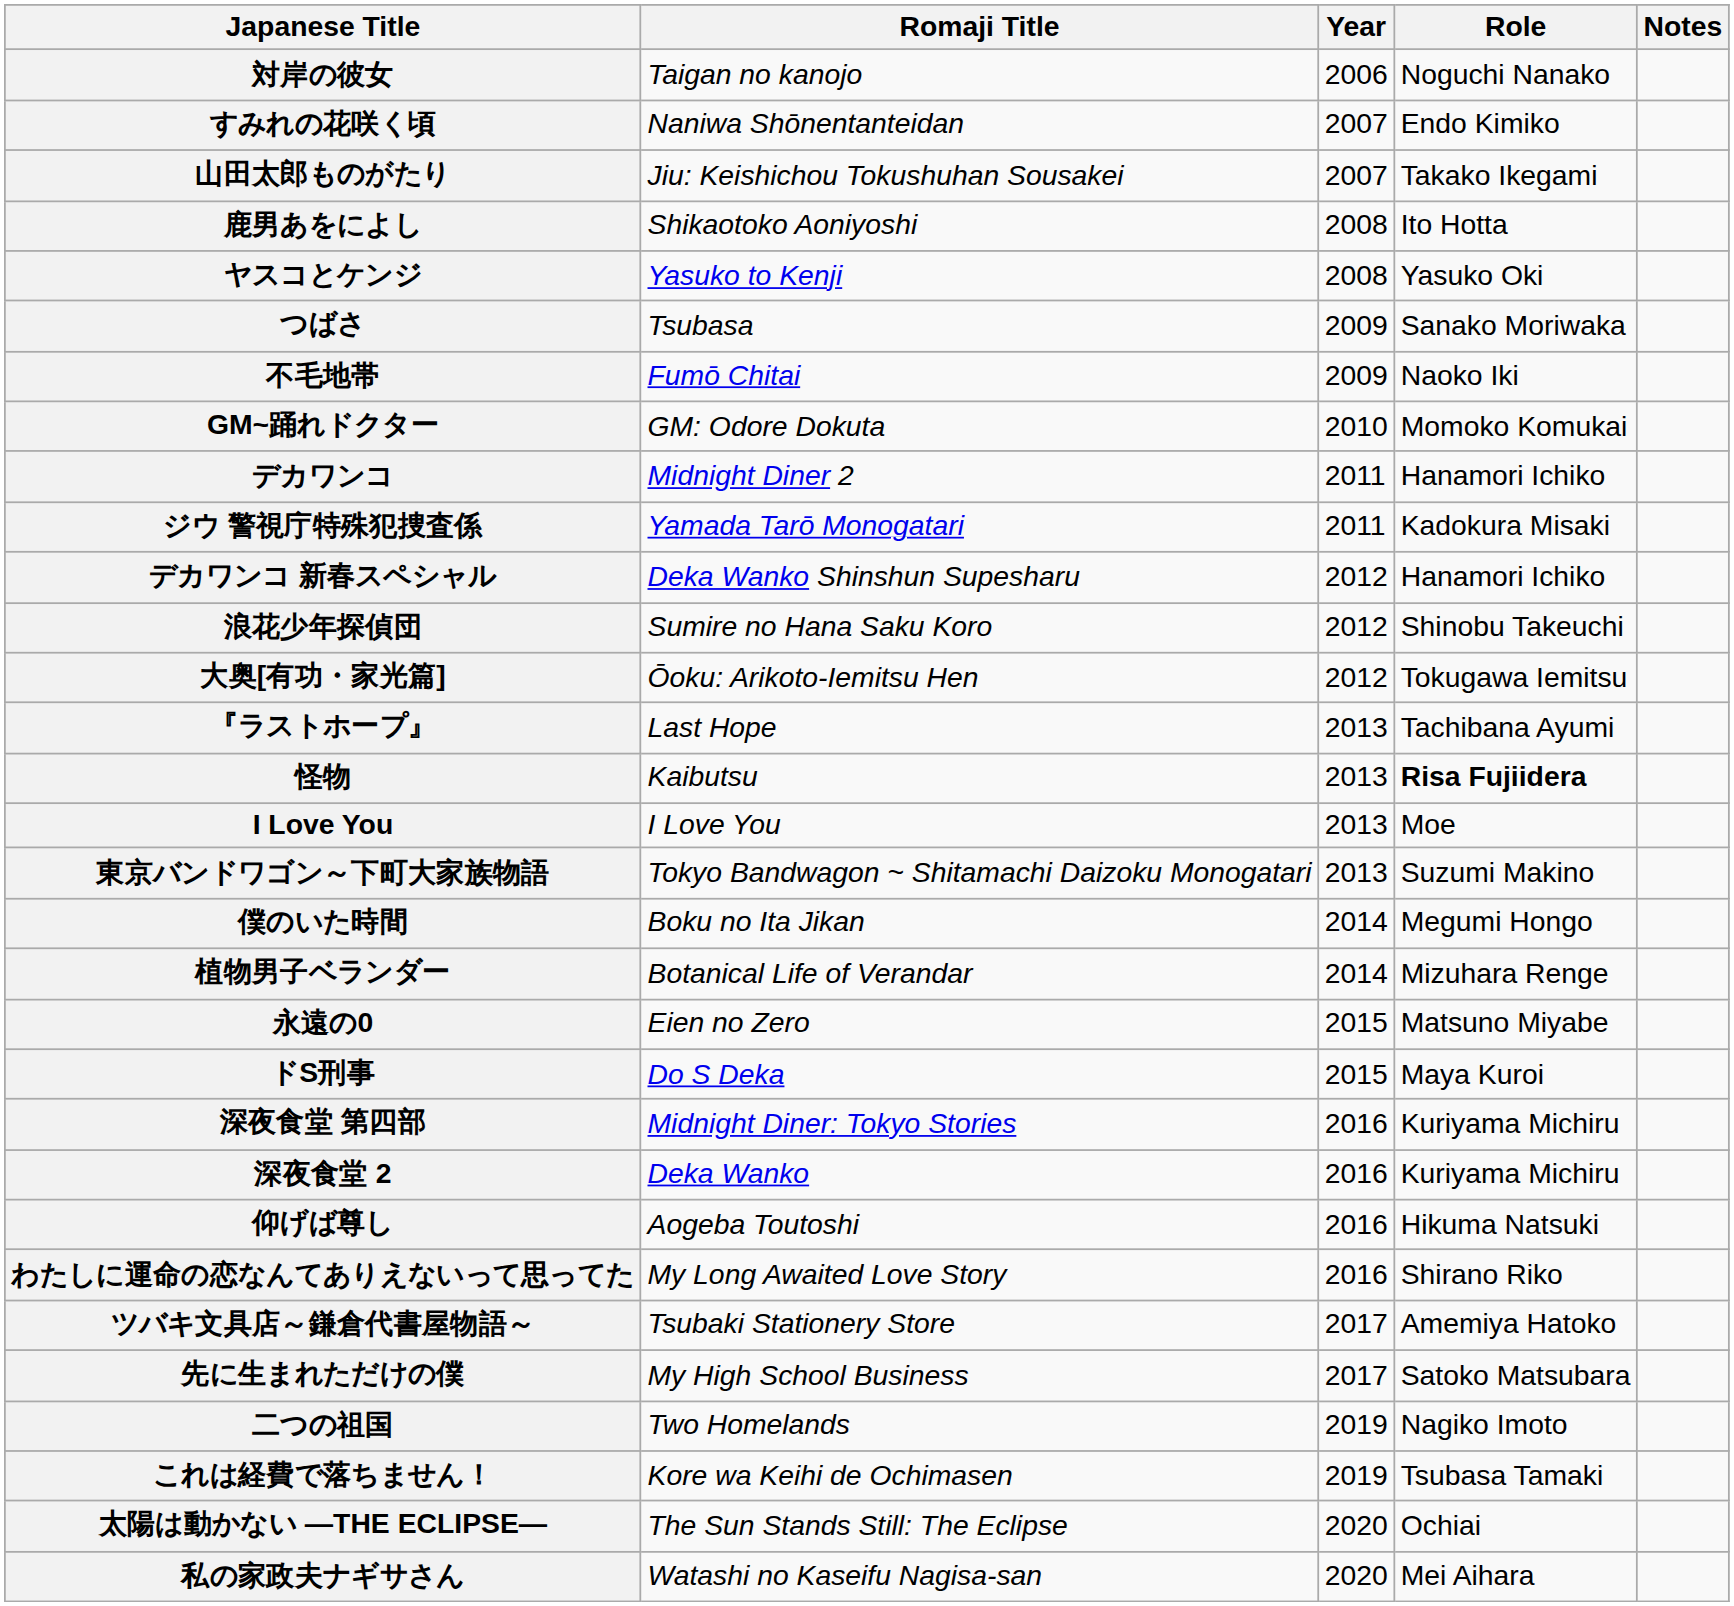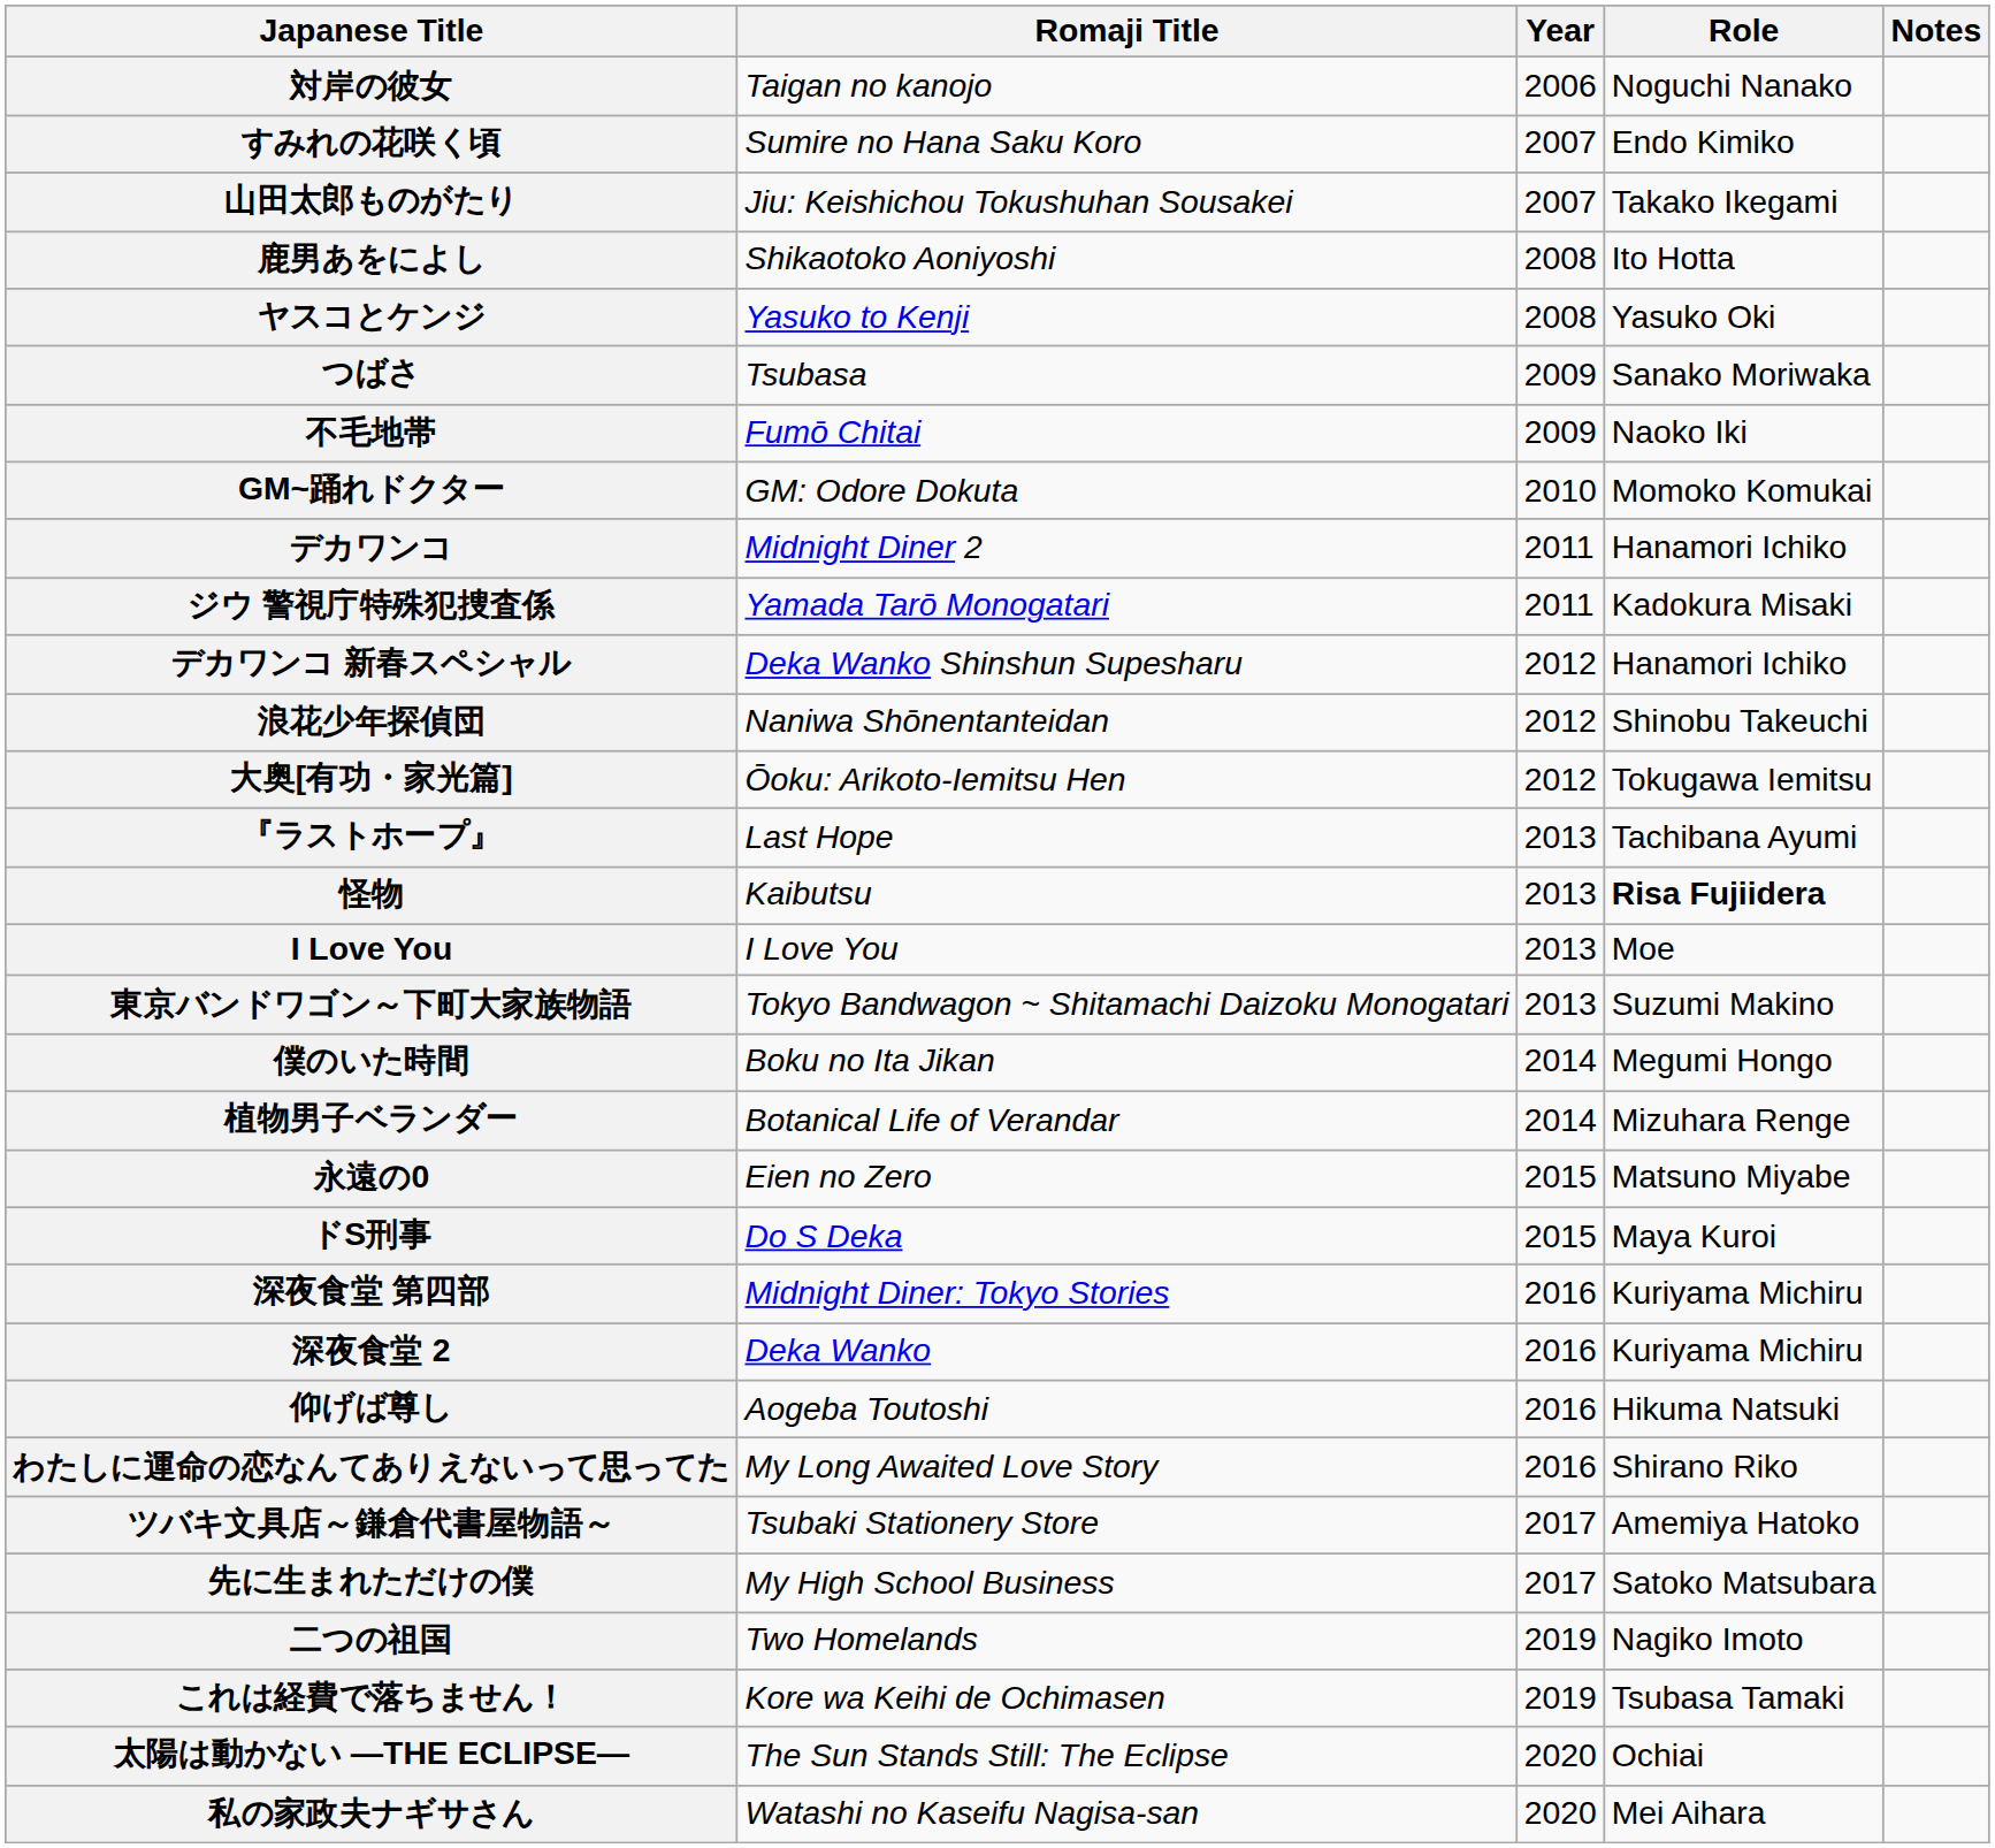すみれの花咲く頃 | Romaji Title: Naniwa Shōnentanteidan -> Sumire no Hana Saku Koro
浪花少年探偵団 | Romaji Title: Sumire no Hana Saku Koro -> Naniwa Shōnentanteidan
